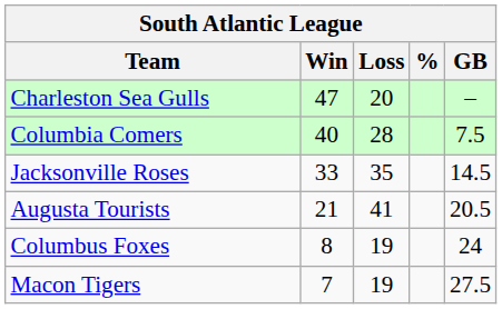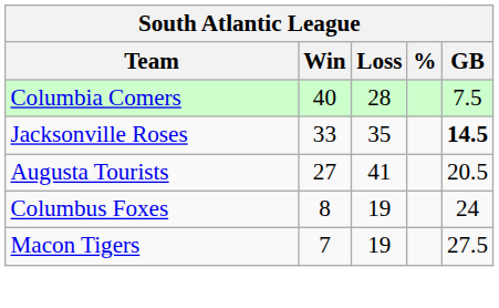- row: Charleston Sea Gulls | 47 | 20 | –
Jacksonville Roses | GB: normal -> bold
Augusta Tourists | Win: 21 -> 27
